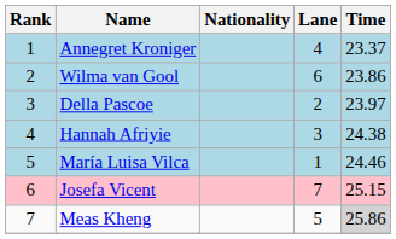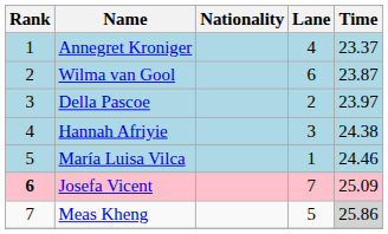Wilma van Gool | Time: 23.86 -> 23.87
Josefa Vicent | Rank: normal -> bold
Josefa Vicent | Time: 25.15 -> 25.09
